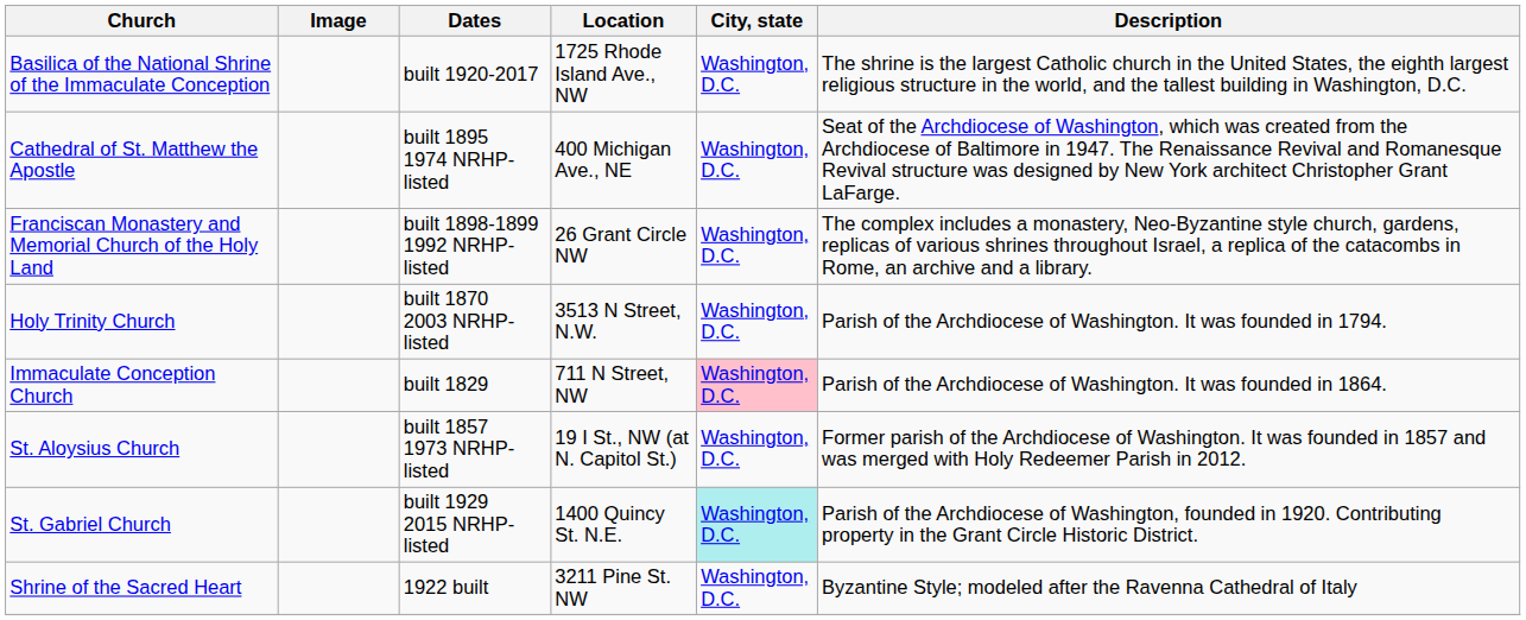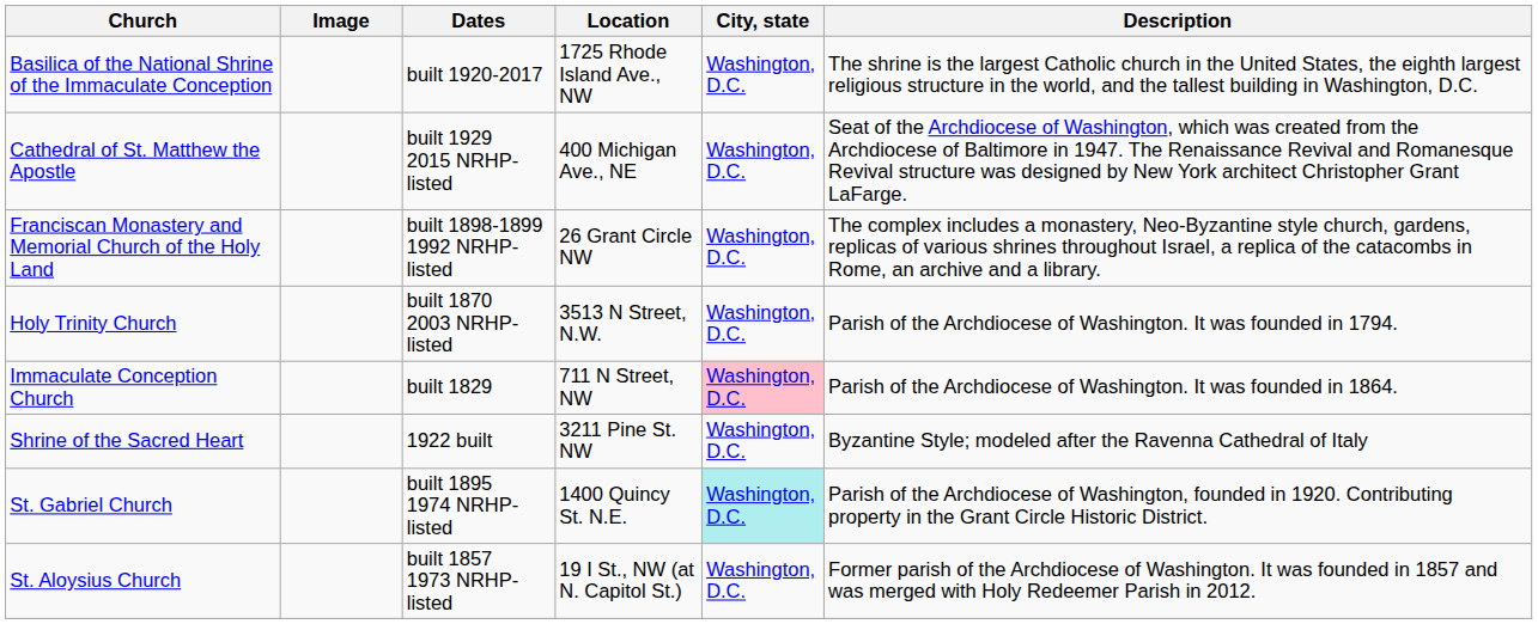Cathedral of St. Matthew the Apostle | Dates: built 1895 1974 NRHP-listed -> built 1929 2015 NRHP-listed
rows swapped: St. Aloysius Church <-> Shrine of the Sacred Heart
St. Gabriel Church | Dates: built 1929 2015 NRHP-listed -> built 1895 1974 NRHP-listed
